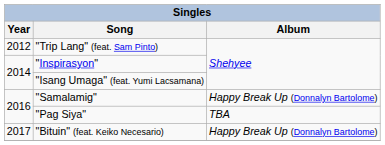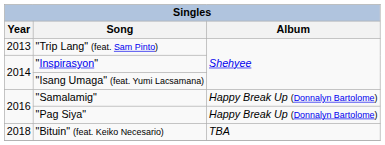"Trip Lang" (feat. Sam Pinto) | Year: 2012 -> 2013
"Pag Siya" | Album: TBA -> Happy Break Up (Donnalyn Bartolome)
"Bituin" (feat. Keiko Necesario) | Year: 2017 -> 2018
"Bituin" (feat. Keiko Necesario) | Album: Happy Break Up (Donnalyn Bartolome) -> TBA
